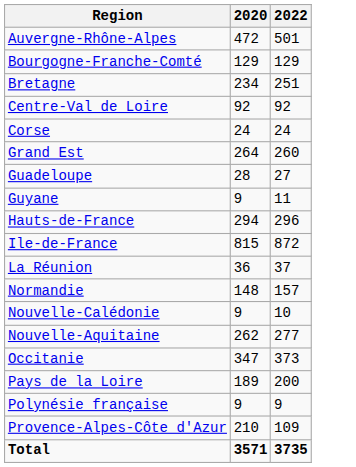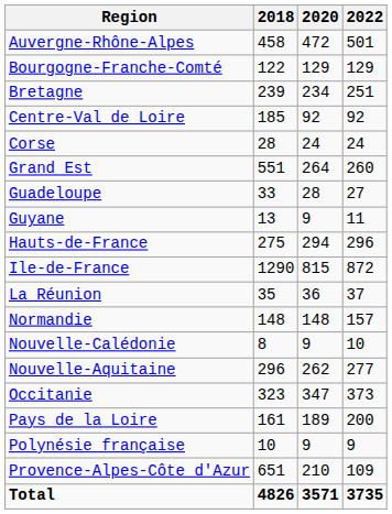+ column: 2018 | 458 | 122 | 239 | 185 | 28 | 551 | 33 | 13 | 275 | 1290 | 35 | 148 | 8 | 296 | 323 | 161 | 10 | 651 | 4826
